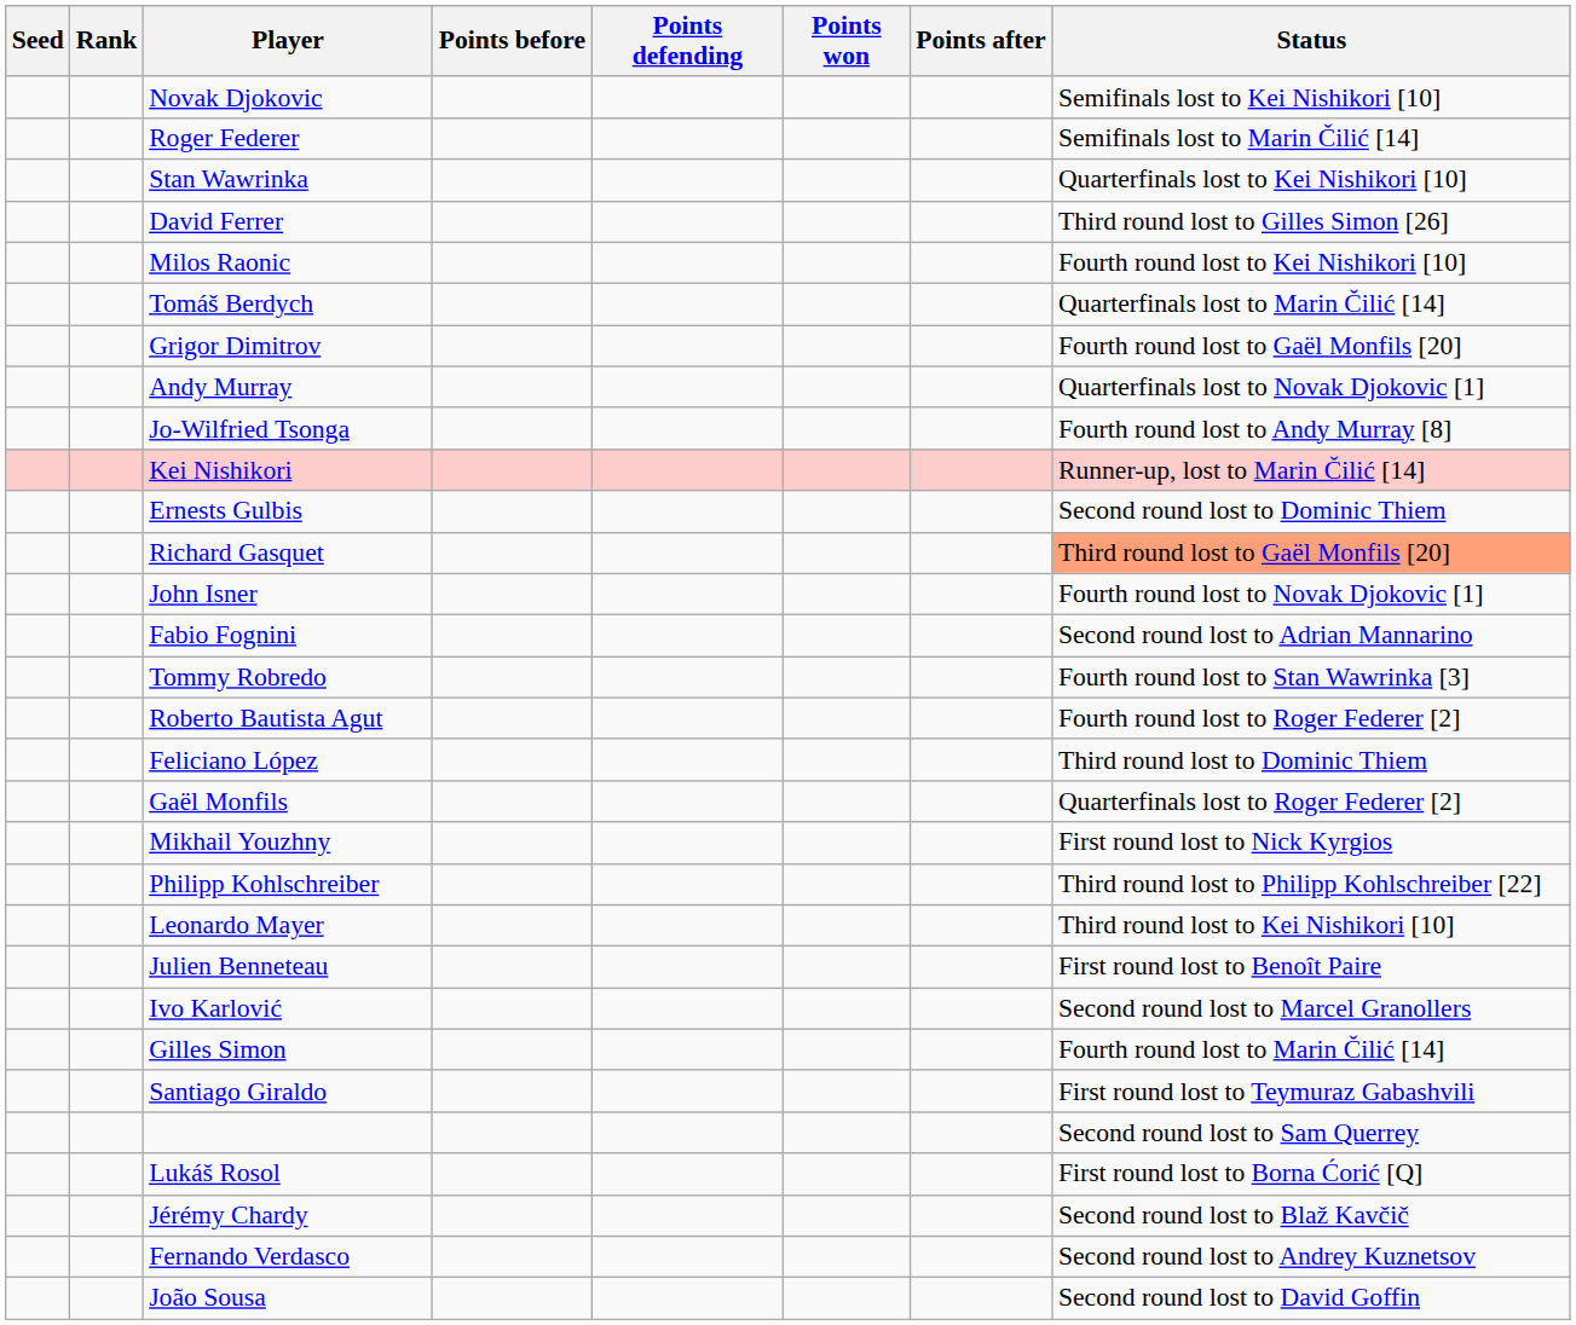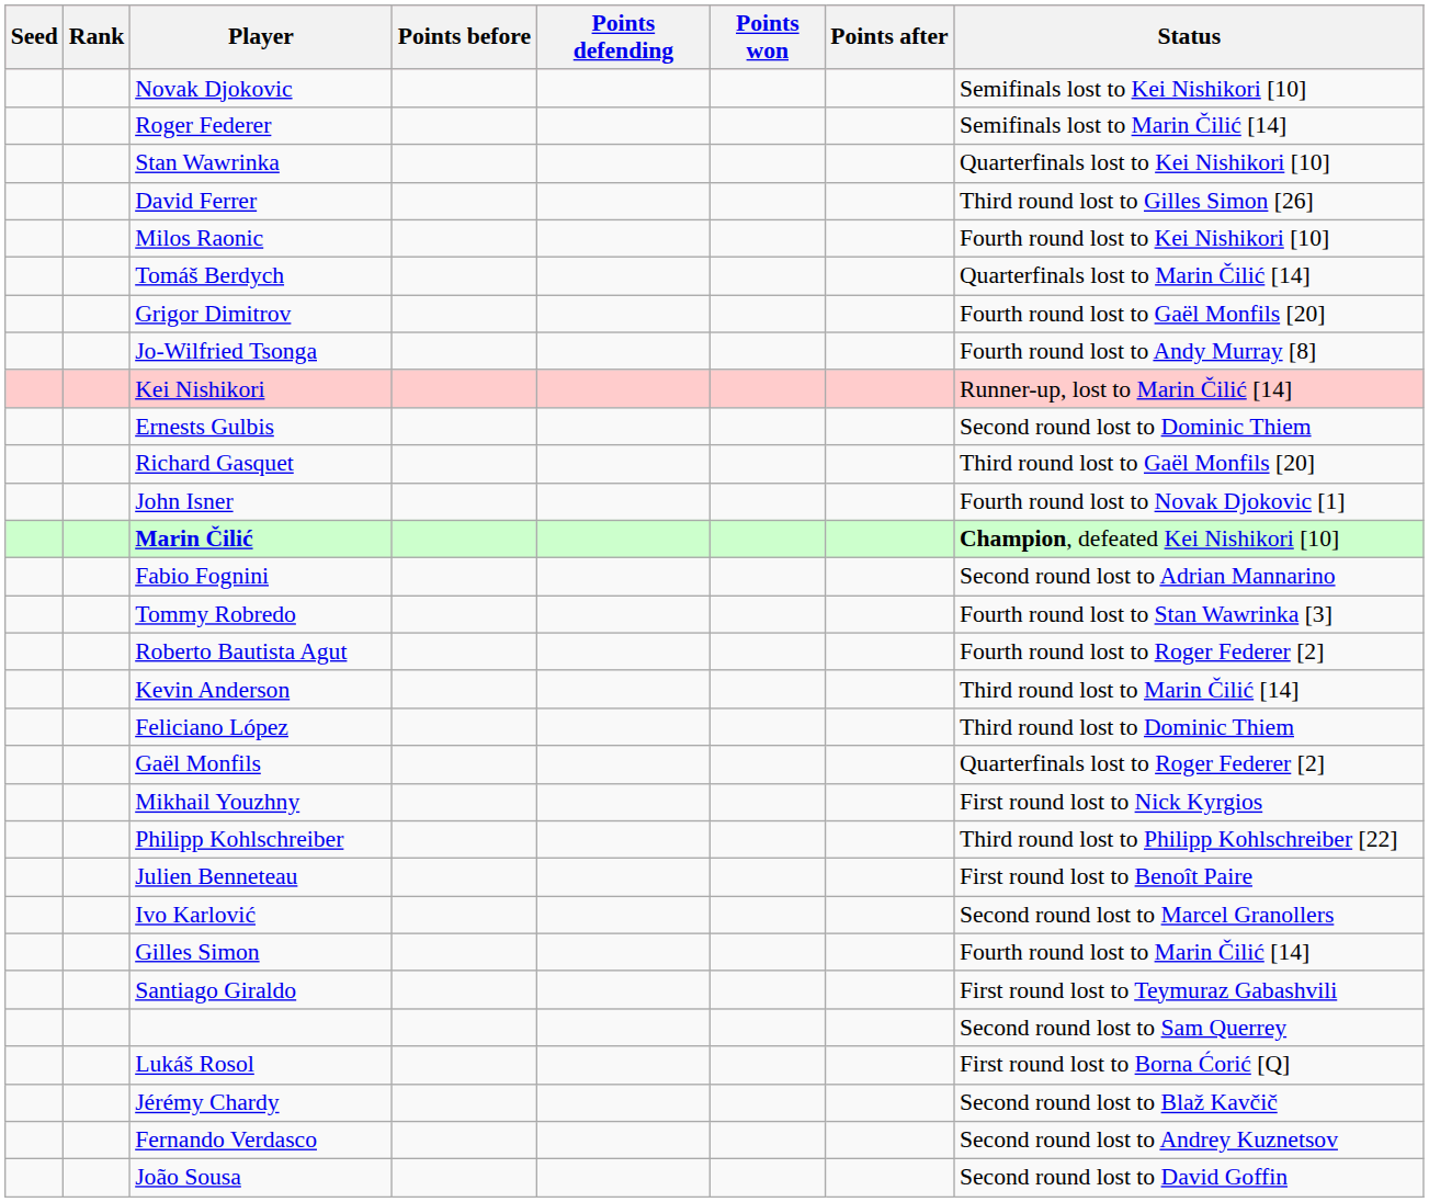- row: Andy Murray | Quarterfinals lost to Novak Djokovic [1]
Richard Gasquet | Status: lightsalmon background -> no background
+ row: Marin Čilić | Champion, defeated Kei Nishikori [10]
+ row: Kevin Anderson | Third round lost to Marin Čilić [14]
- row: Leonardo Mayer | Third round lost to Kei Nishikori [10]
